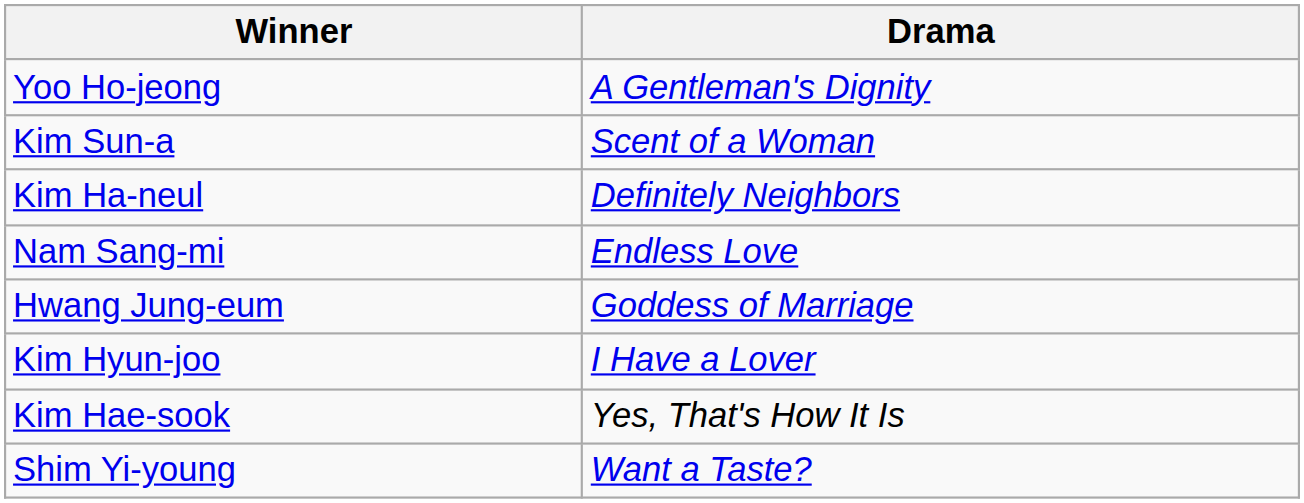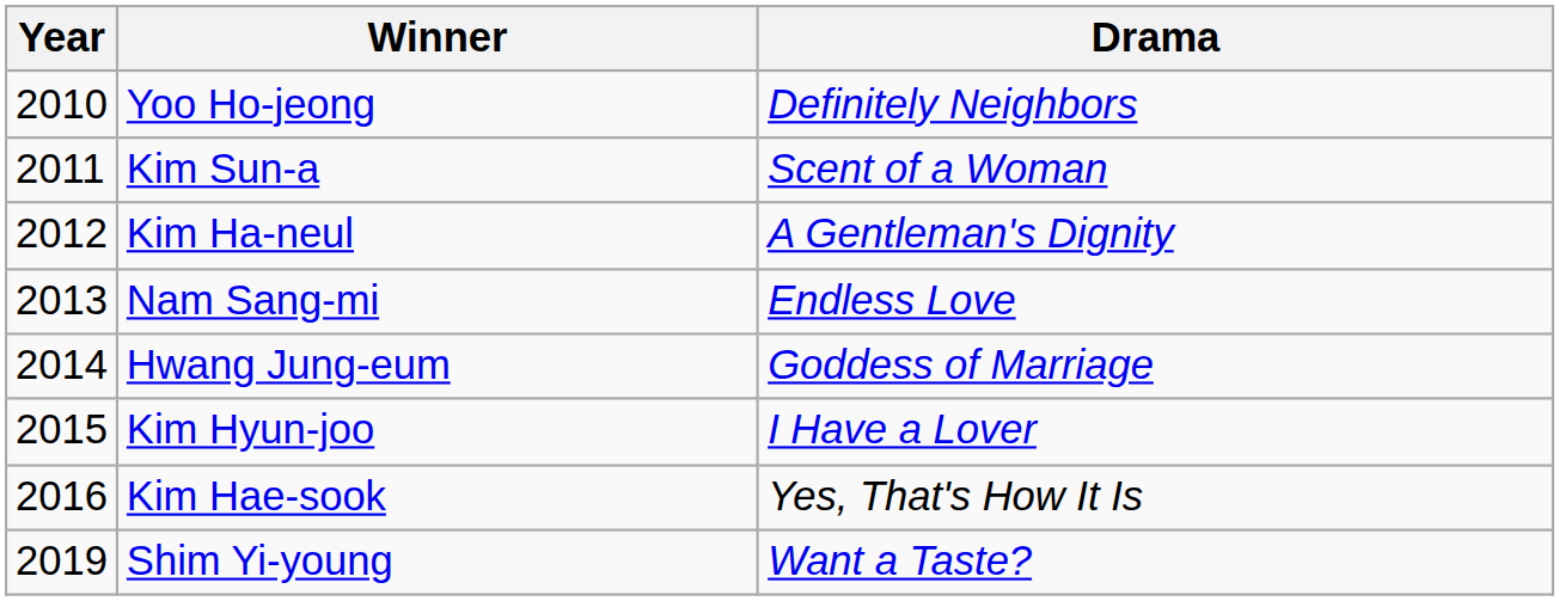+ column: Year | 2010 | 2011 | 2012 | 2013 | 2014 | 2015 | 2016 | 2019
Yoo Ho-jeong | Drama: A Gentleman's Dignity -> Definitely Neighbors
Kim Ha-neul | Drama: Definitely Neighbors -> A Gentleman's Dignity
